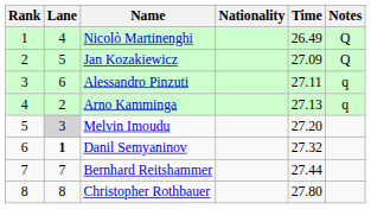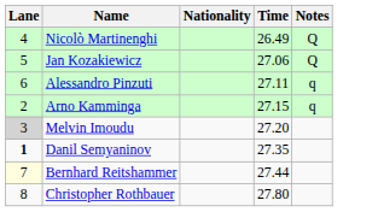- column: Rank | 1 | 2 | 3 | 4 | 5 | 6 | 7 | 8
Jan Kozakiewicz | Time: 27.09 -> 27.06
Arno Kamminga | Time: 27.13 -> 27.15
Danil Semyaninov | Time: 27.32 -> 27.35
Bernhard Reitshammer | Lane: no background -> lightyellow background
